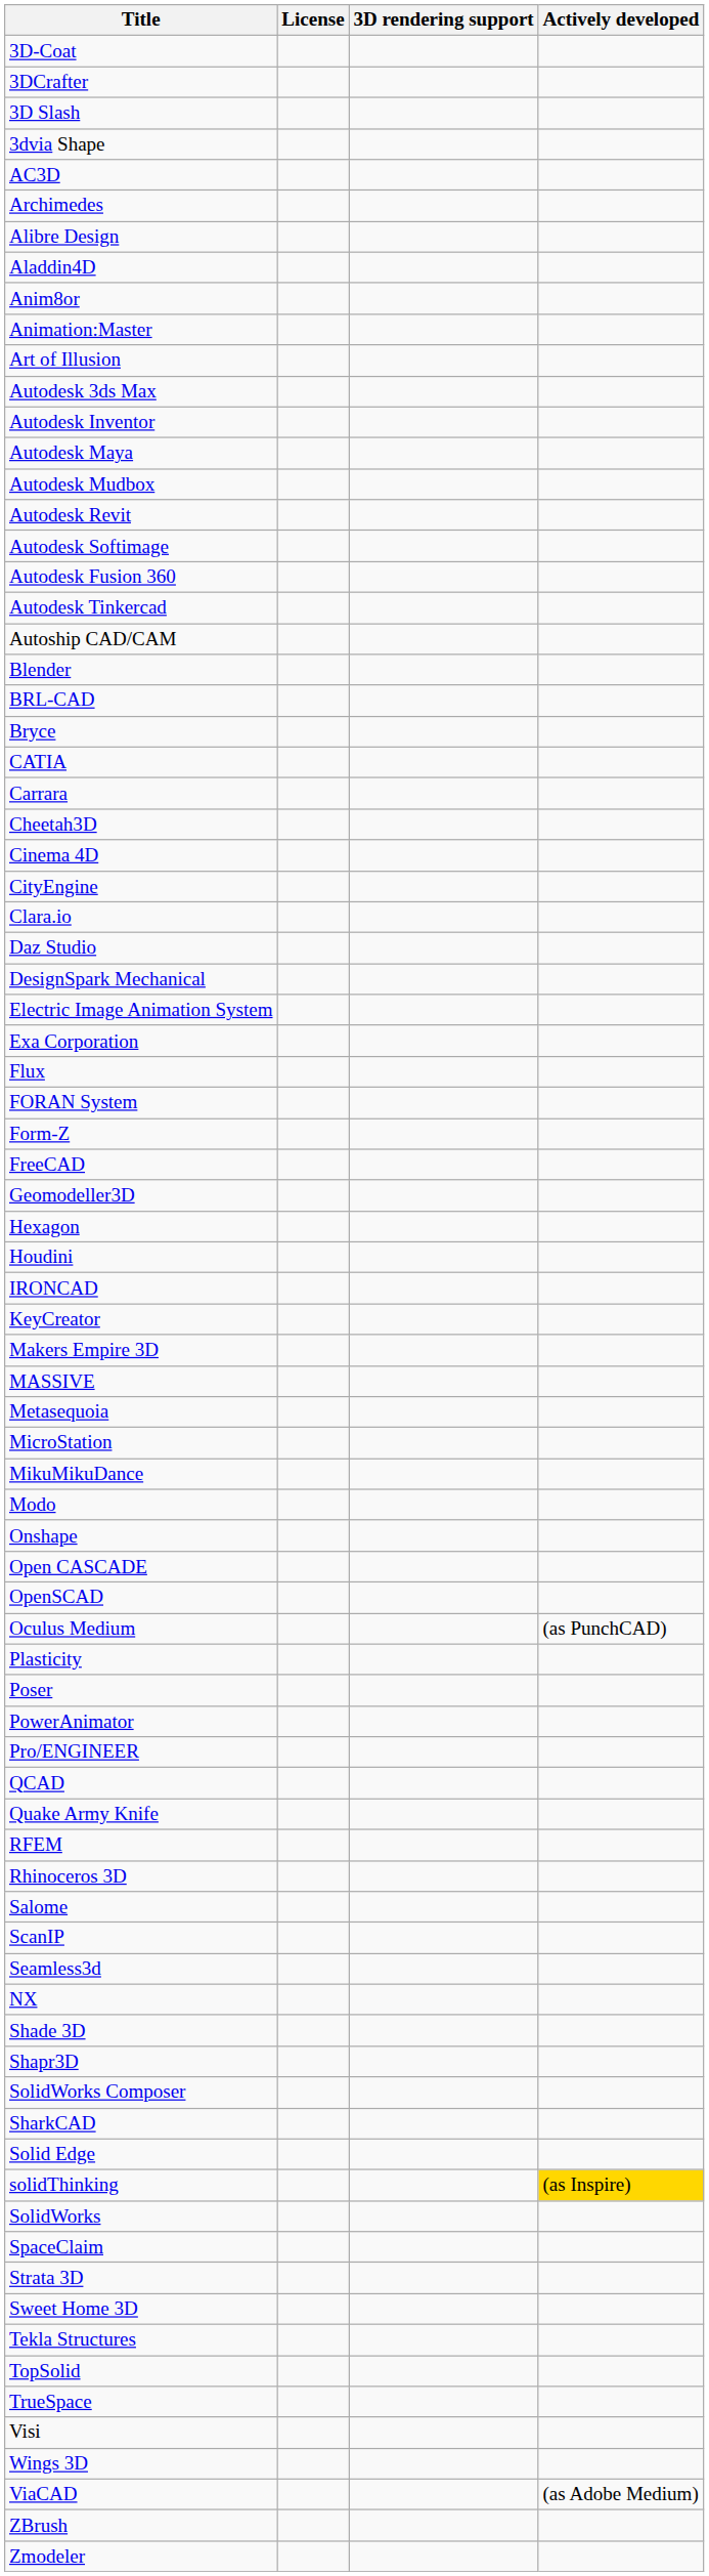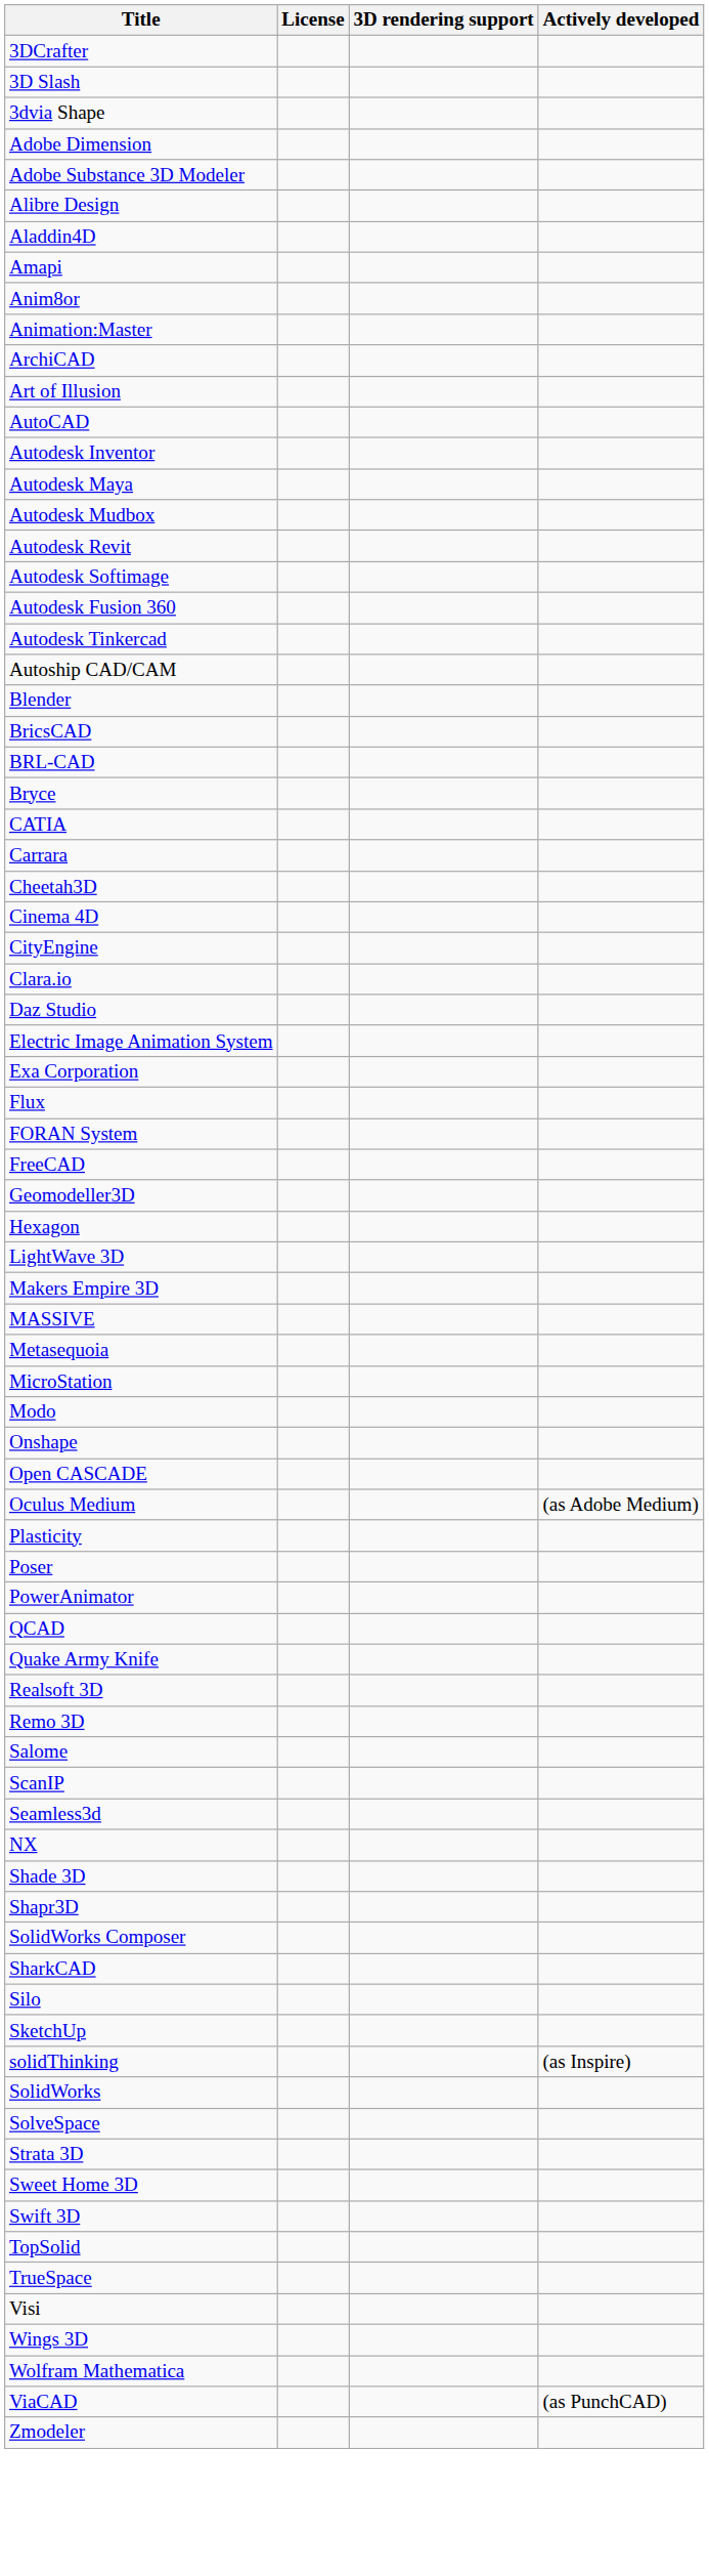- row: 3D-Coat
- row: AC3D
+ row: Adobe Dimension
- row: Archimedes
+ row: Adobe Substance 3D Modeler
+ row: Amapi
+ row: ArchiCAD
+ row: AutoCAD
- row: Autodesk 3ds Max
+ row: BricsCAD
- row: DesignSpark Mechanical
- row: Form-Z
- row: Houdini
- row: IRONCAD
- row: KeyCreator
+ row: LightWave 3D
- row: MikuMikuDance
- row: OpenSCAD
Oculus Medium | Actively developed: (as PunchCAD) -> (as Adobe Medium)
- row: Pro/ENGINEER
+ row: Realsoft 3D
+ row: Remo 3D
- row: RFEM
- row: Rhinoceros 3D
+ row: Silo
+ row: SketchUp
- row: Solid Edge
solidThinking | Actively developed: gold background -> no background
+ row: SolveSpace
- row: SpaceClaim
+ row: Swift 3D
- row: Tekla Structures
+ row: Wolfram Mathematica
ViaCAD | Actively developed: (as Adobe Medium) -> (as PunchCAD)
- row: ZBrush
